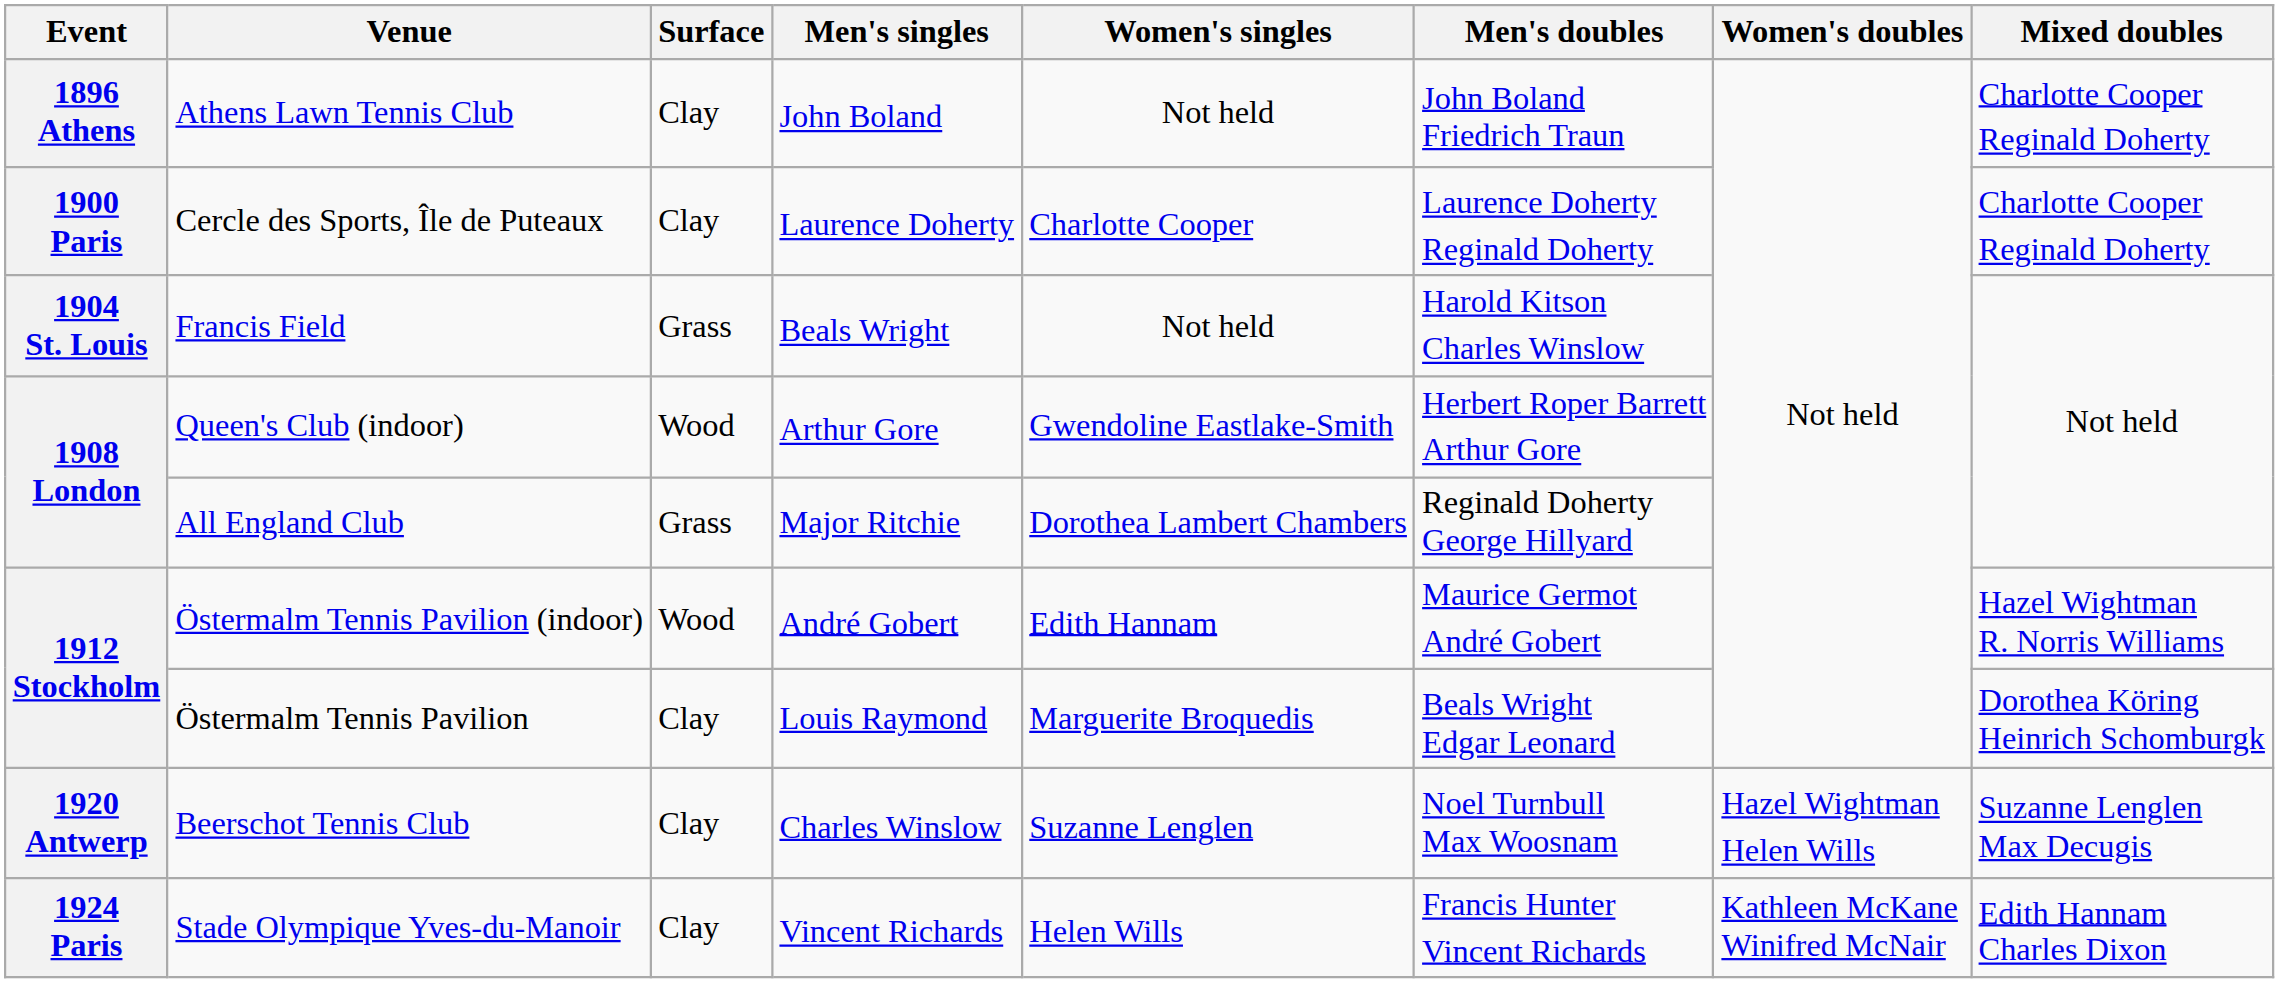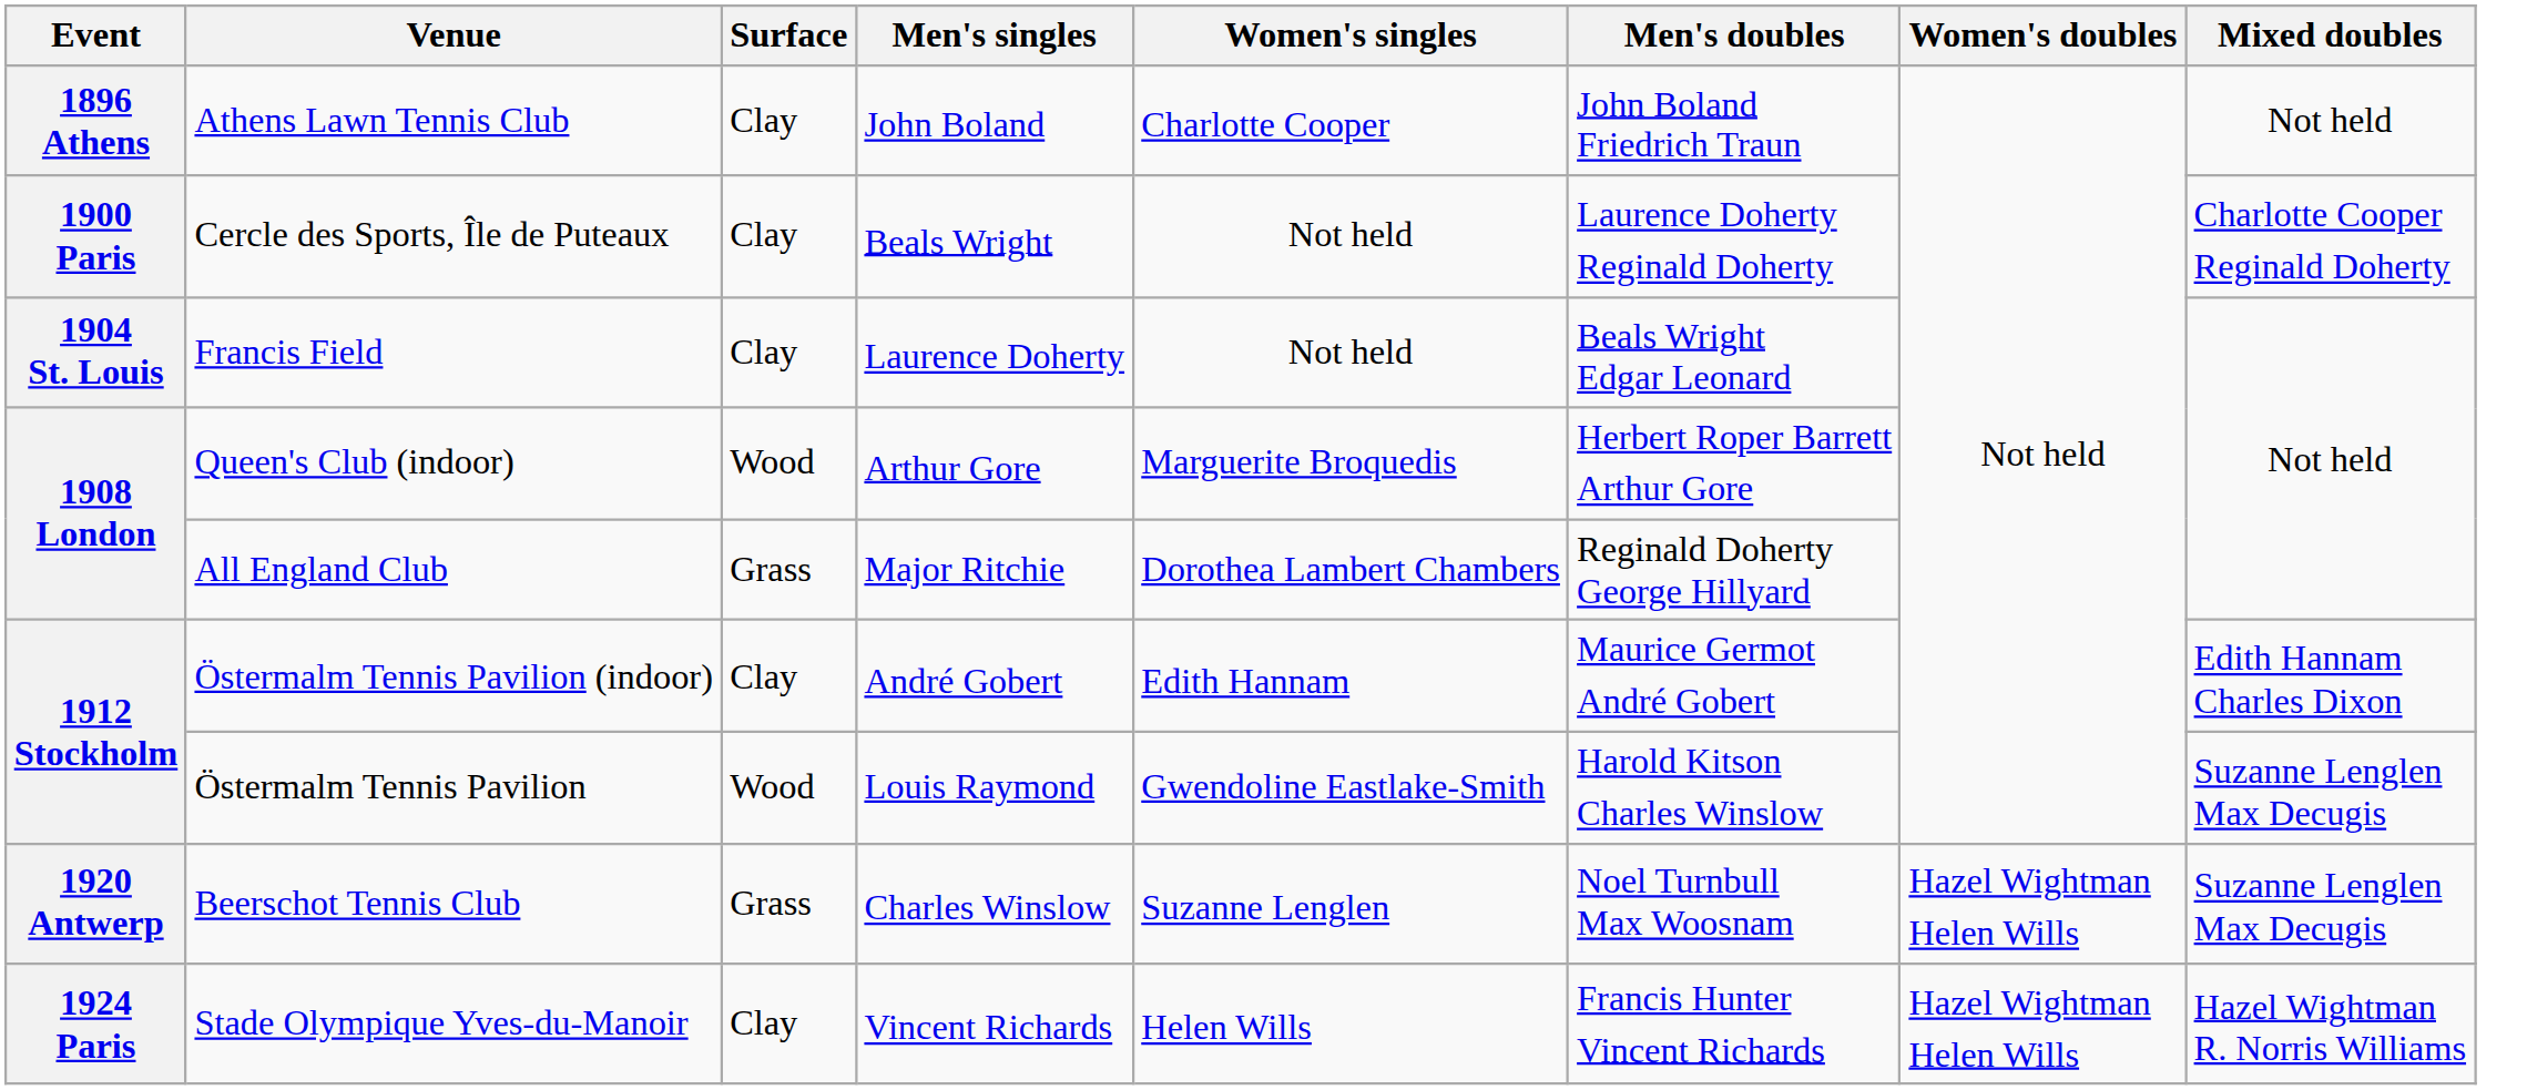Athens Lawn Tennis Club | Women's singles: Not held -> Charlotte Cooper
Athens Lawn Tennis Club | Mixed doubles: Charlotte Cooper Reginald Doherty -> Not held
Cercle des Sports, Île de Puteaux | Men's singles: Laurence Doherty -> Beals Wright
Cercle des Sports, Île de Puteaux | Women's singles: Charlotte Cooper -> Not held
Francis Field | Surface: Grass -> Clay
Francis Field | Men's singles: Beals Wright -> Laurence Doherty
Francis Field | Men's doubles: Harold Kitson Charles Winslow -> Beals Wright Edgar Leonard
Queen's Club (indoor) | Women's singles: Gwendoline Eastlake-Smith -> Marguerite Broquedis
Östermalm Tennis Pavilion (indoor) | Surface: Wood -> Clay
Östermalm Tennis Pavilion (indoor) | Mixed doubles: Hazel Wightman R. Norris Williams -> Edith Hannam Charles Dixon
Östermalm Tennis Pavilion | Surface: Clay -> Wood
Östermalm Tennis Pavilion | Women's singles: Marguerite Broquedis -> Gwendoline Eastlake-Smith
Östermalm Tennis Pavilion | Men's doubles: Beals Wright Edgar Leonard -> Harold Kitson Charles Winslow
Östermalm Tennis Pavilion | Mixed doubles: Dorothea Köring Heinrich Schomburgk -> Suzanne Lenglen Max Decugis
Beerschot Tennis Club | Surface: Clay -> Grass
Stade Olympique Yves-du-Manoir | Women's doubles: Kathleen McKane Winifred McNair -> Hazel Wightman Helen Wills
Stade Olympique Yves-du-Manoir | Mixed doubles: Edith Hannam Charles Dixon -> Hazel Wightman R. Norris Williams
